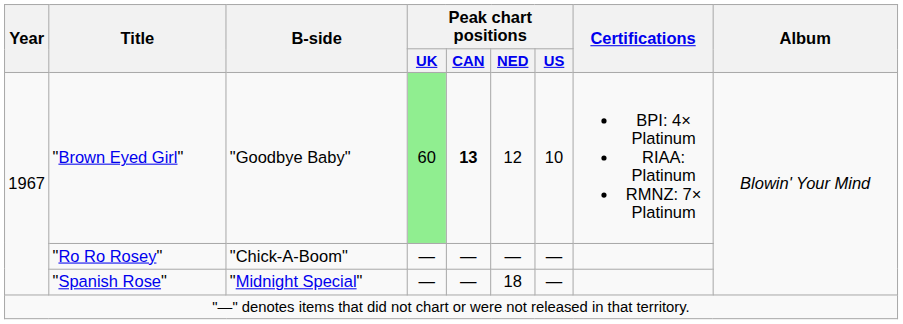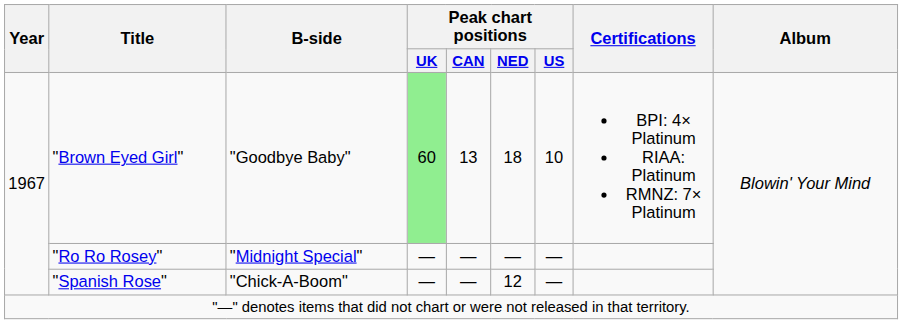"Brown Eyed Girl" | Peak chart positions / CAN: bold -> normal
"Brown Eyed Girl" | Peak chart positions / NED: 12 -> 18
"Ro Ro Rosey" | B-side: "Chick-A-Boom" -> "Midnight Special"
"Spanish Rose" | B-side: "Midnight Special" -> "Chick-A-Boom"
"Spanish Rose" | Peak chart positions / NED: 18 -> 12
